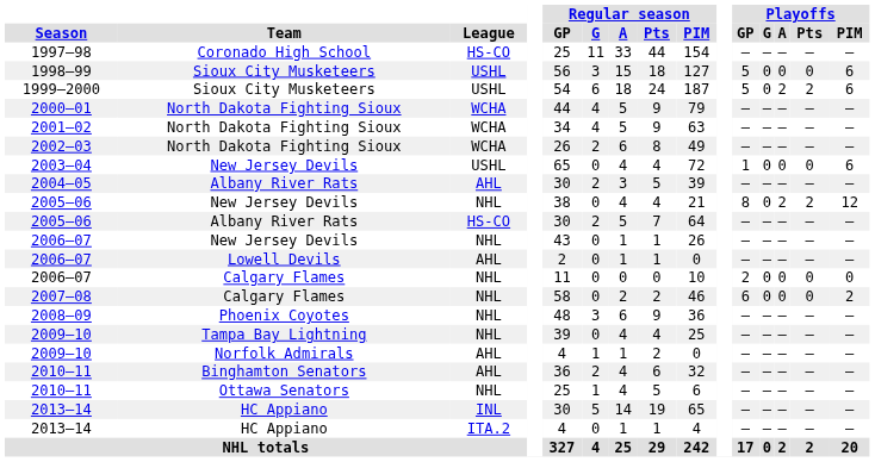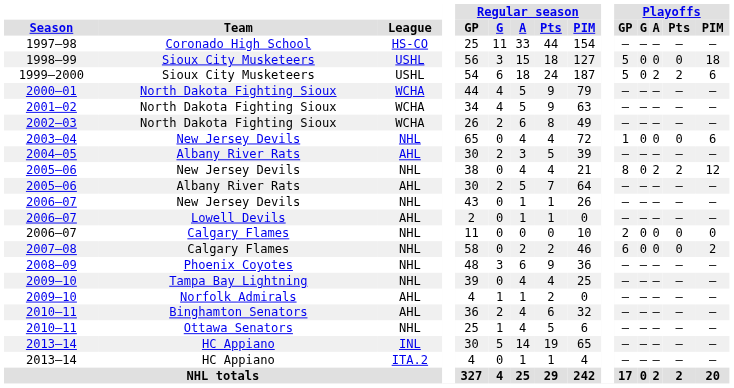1998–99 | Playoffs / PIM: 6 -> 18
2003–04 | League: USHL -> NHL
2005–06 / Albany River Rats | League: HS-CO -> AHL
